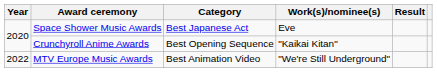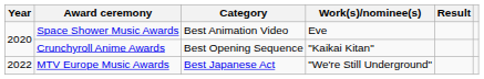Space Shower Music Awards | Category: Best Japanese Act -> Best Animation Video
MTV Europe Music Awards | Category: Best Animation Video -> Best Japanese Act
